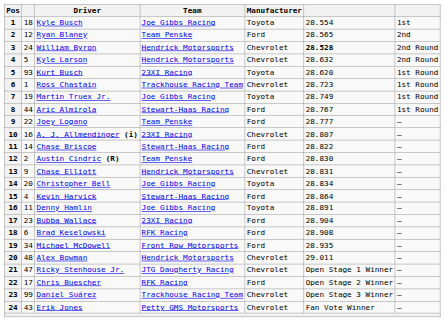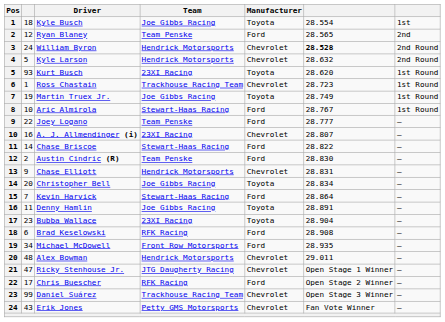Aric Almirola | column 2: 44 -> 10
Kevin Harvick | column 2: 4 -> 7
Bubba Wallace | Manufacturer: Ford -> Toyota
